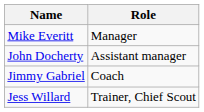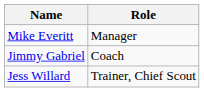- row: John Docherty | Assistant manager
